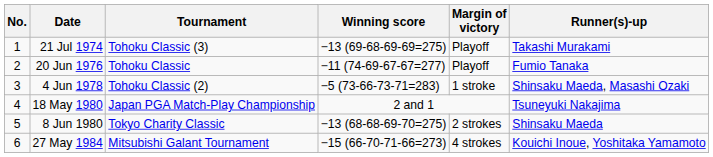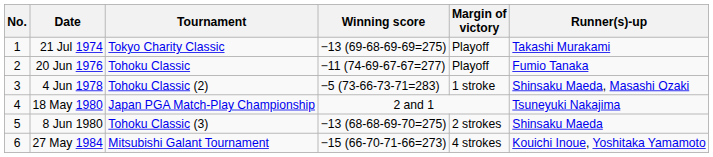21 Jul 1974 | Tournament: Tohoku Classic (3) -> Tokyo Charity Classic
8 Jun 1980 | Tournament: Tokyo Charity Classic -> Tohoku Classic (3)
